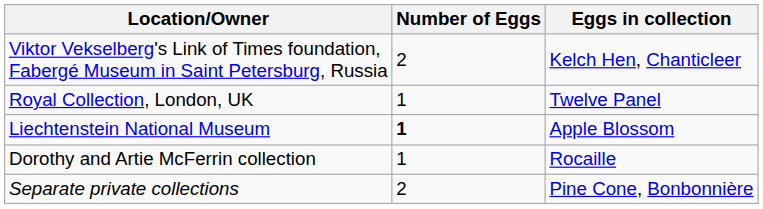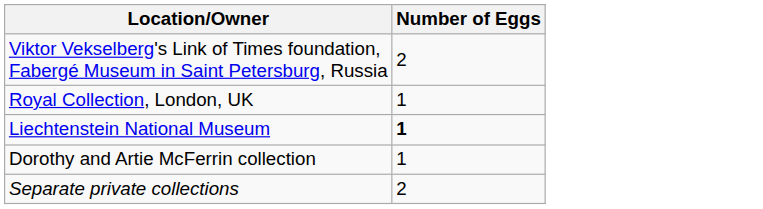- column: Eggs in collection | Kelch Hen, Chanticleer | Twelve Panel | Apple Blossom | Rocaille | Pine Cone, Bonbonnière
